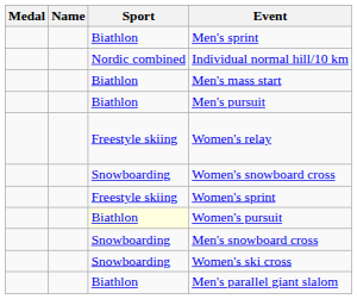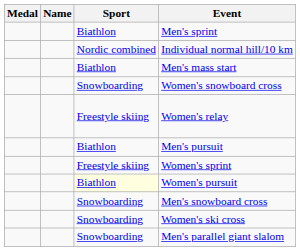rows swapped: Women's snowboard cross <-> Men's pursuit
Men's parallel giant slalom | Sport: Biathlon -> Snowboarding
